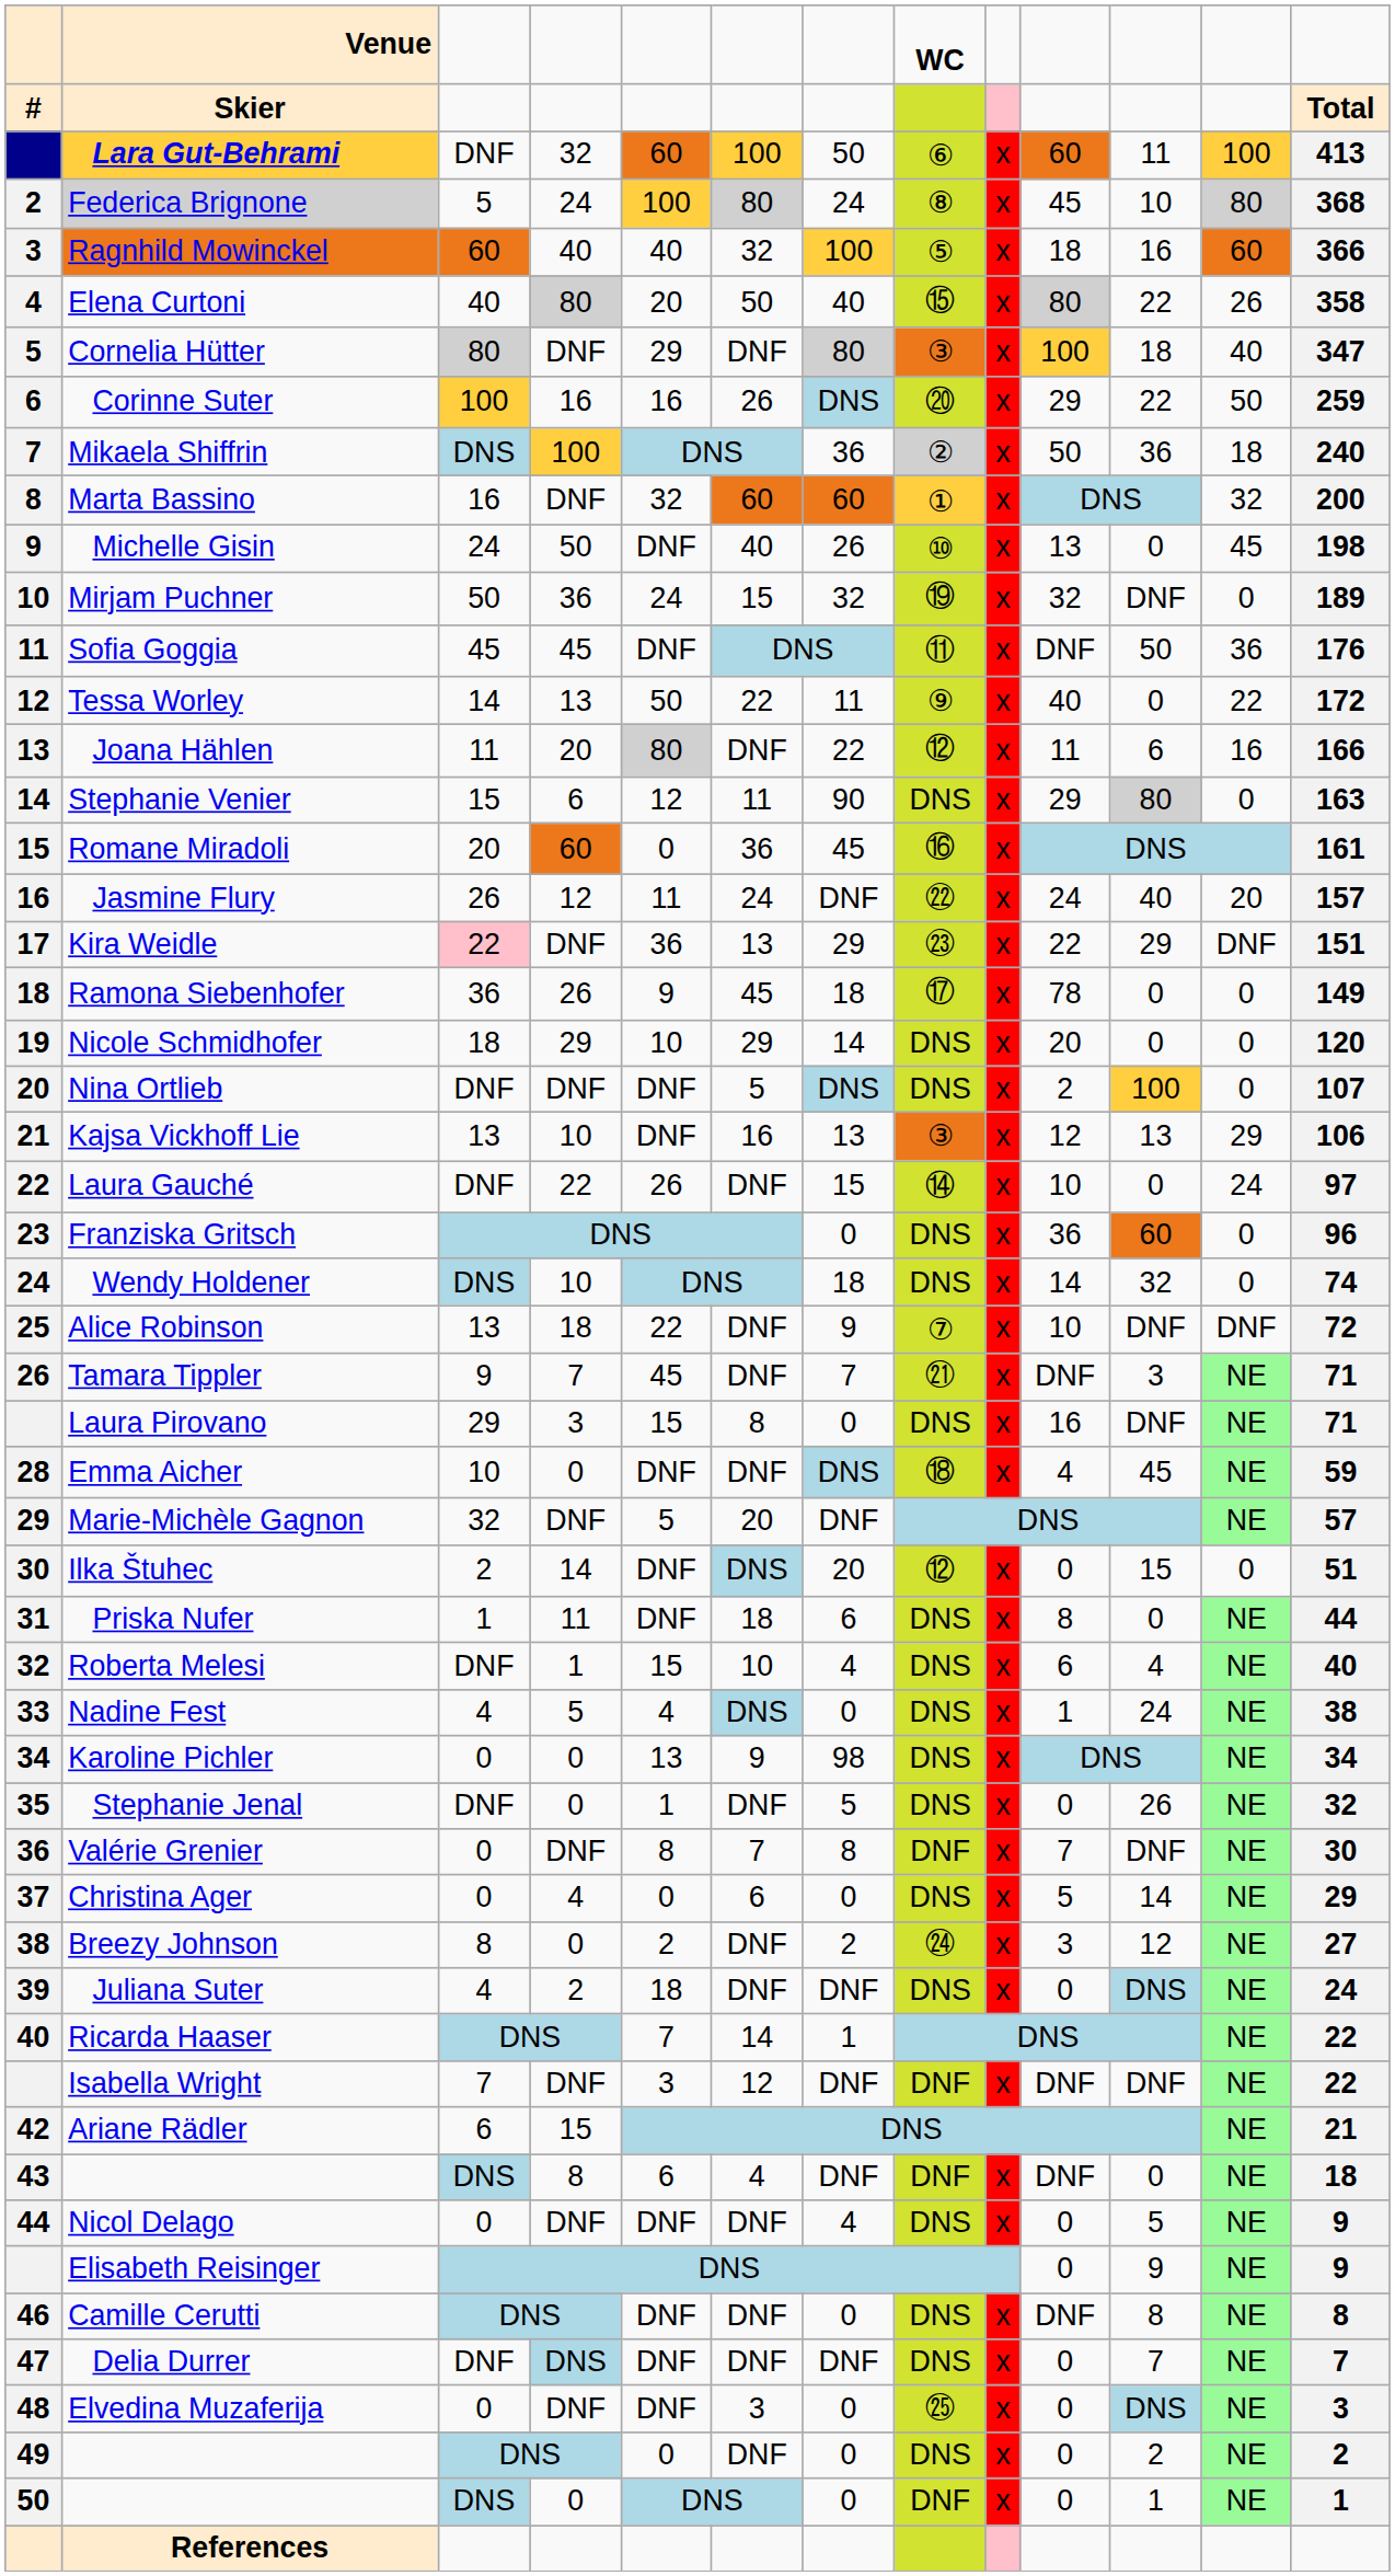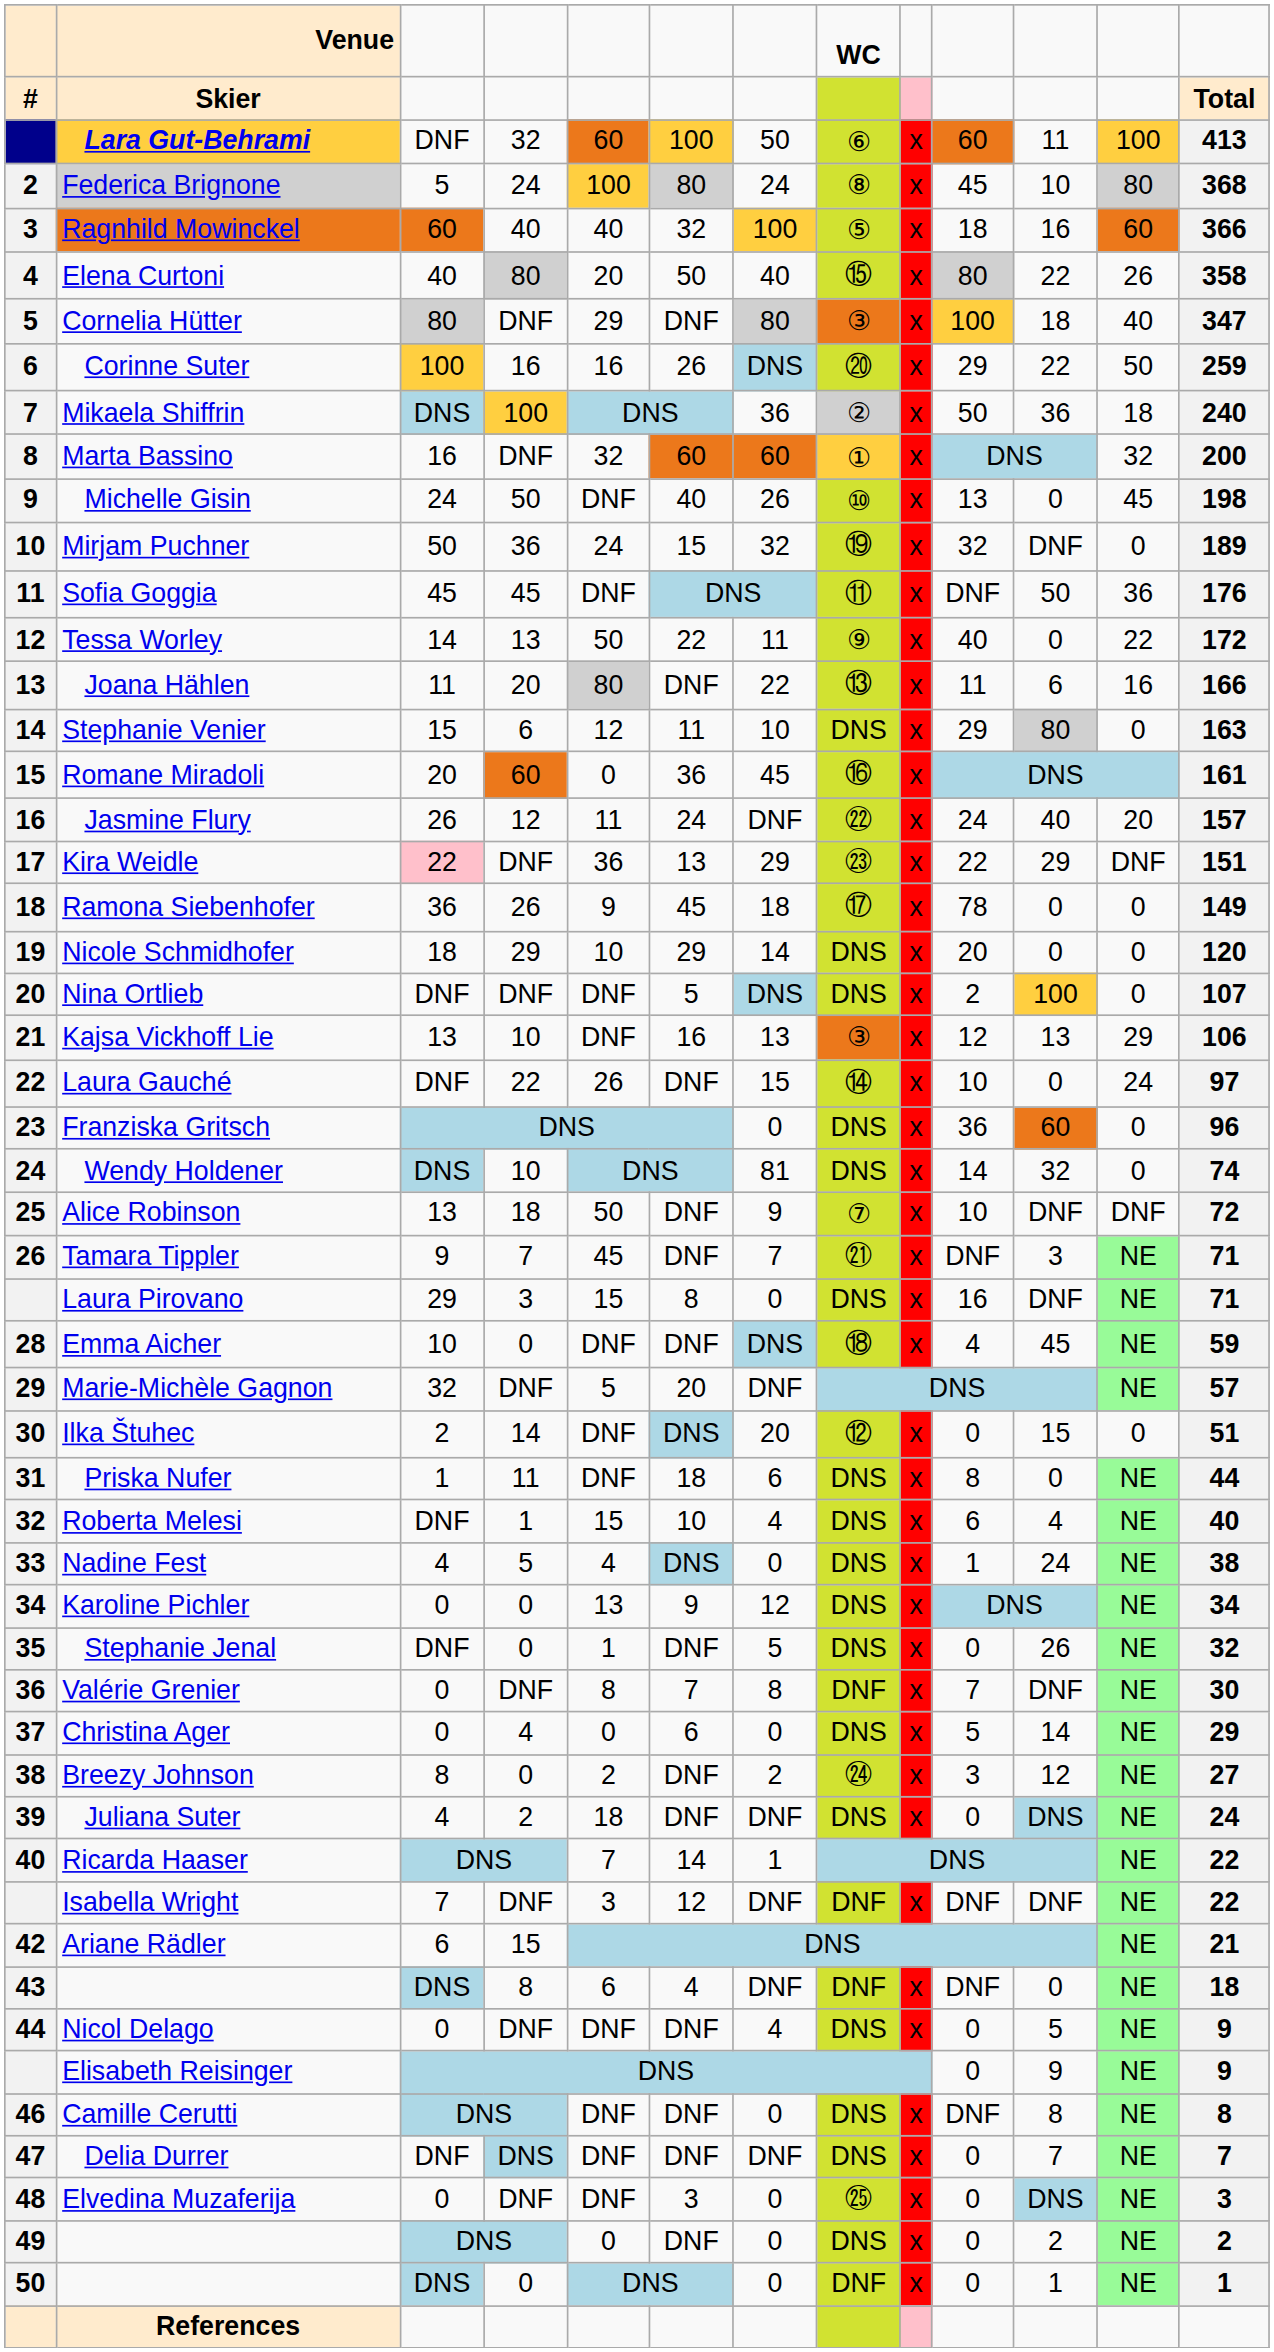Joana Hählen | column 8: ⑫ -> ⑬
Stephanie Venier | column 7: 90 -> 10
Wendy Holdener | column 7: 18 -> 81
Alice Robinson | column 5: 22 -> 50
Karoline Pichler | column 7: 98 -> 12
